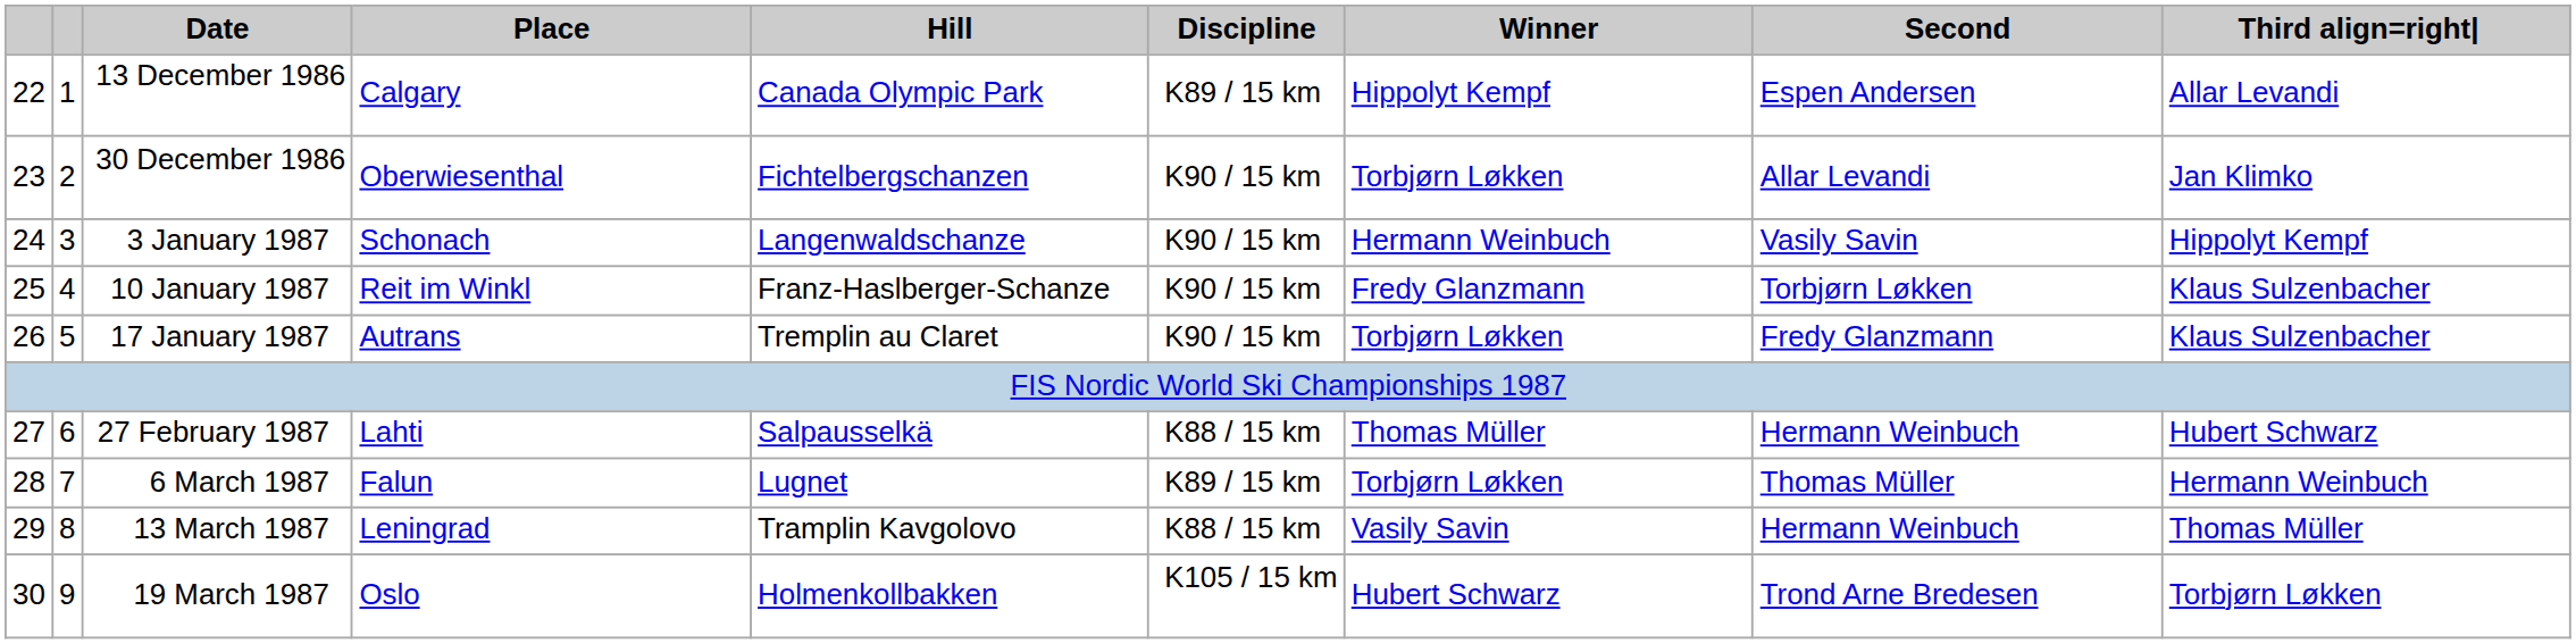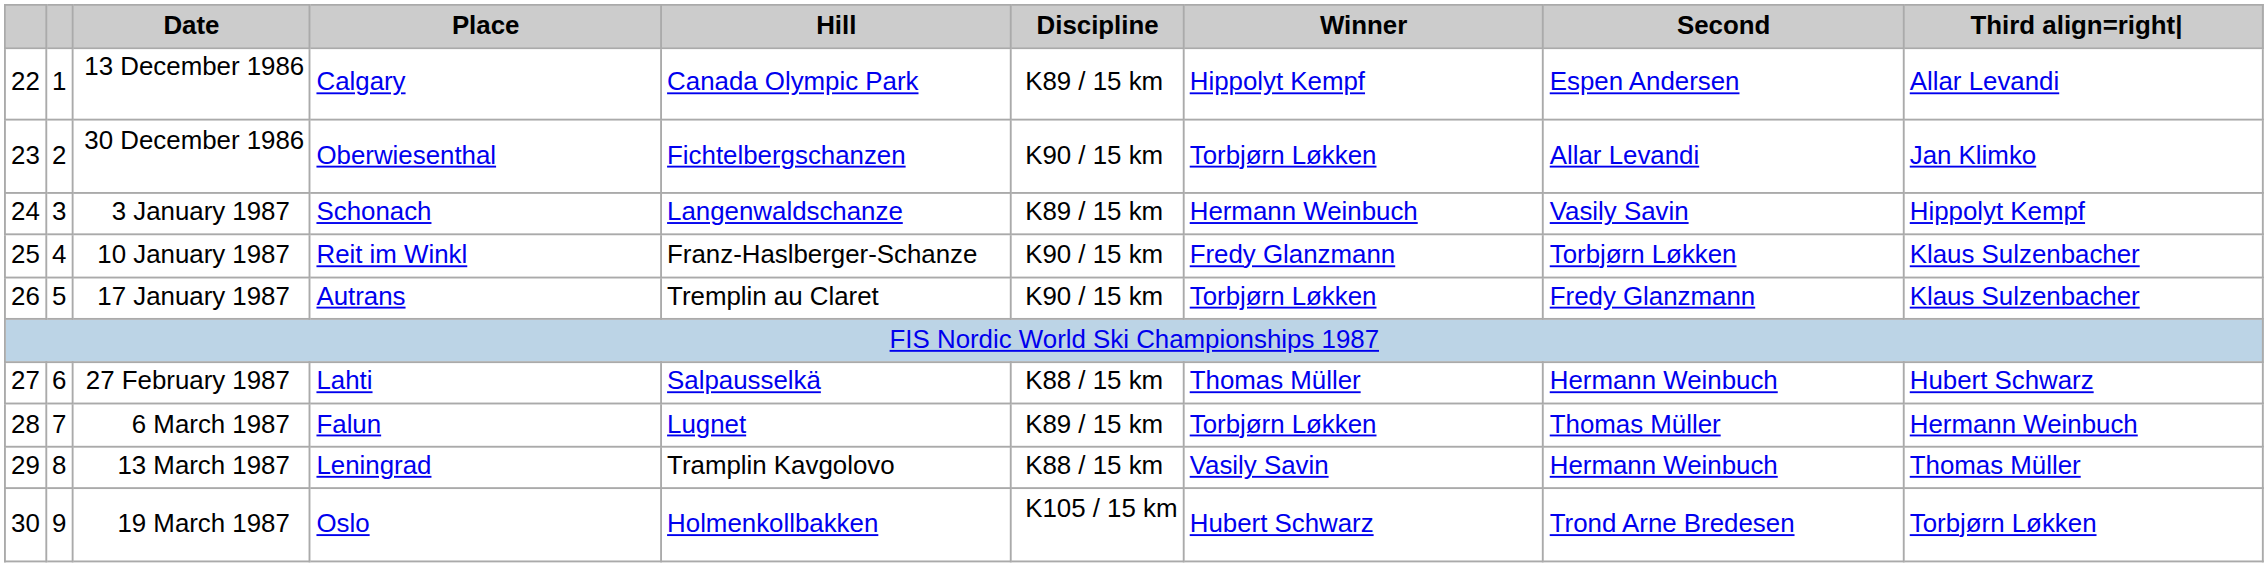3 January 1987 | Discipline: K90 / 15 km -> K89 / 15 km
